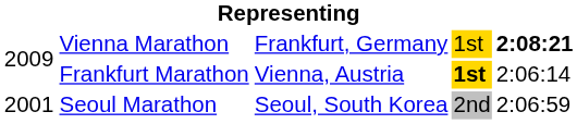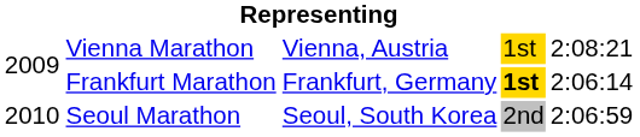Vienna Marathon | column 3: Frankfurt, Germany -> Vienna, Austria
Vienna Marathon | column 5: bold -> normal
Frankfurt Marathon | column 3: Vienna, Austria -> Frankfurt, Germany
Seoul Marathon | column 1: 2001 -> 2010
